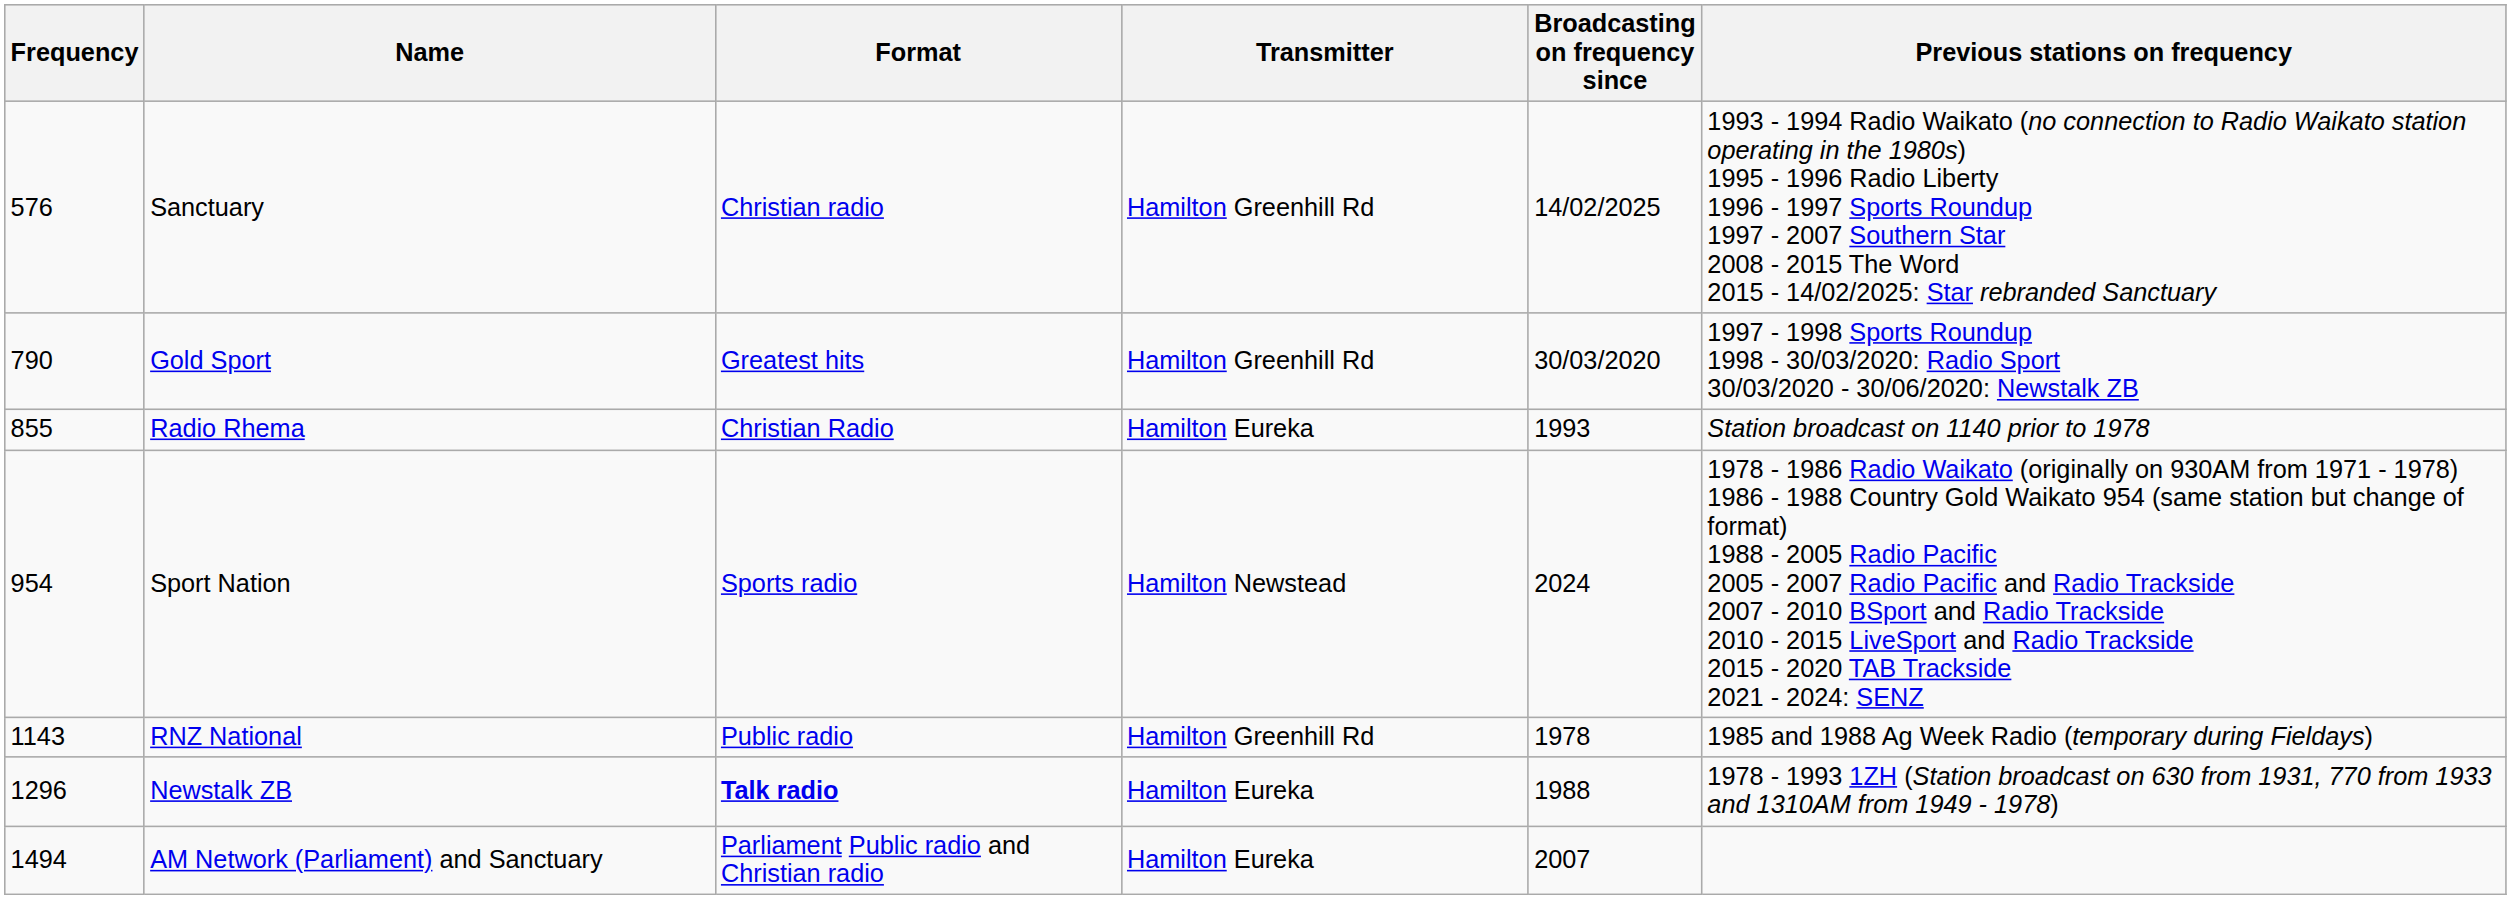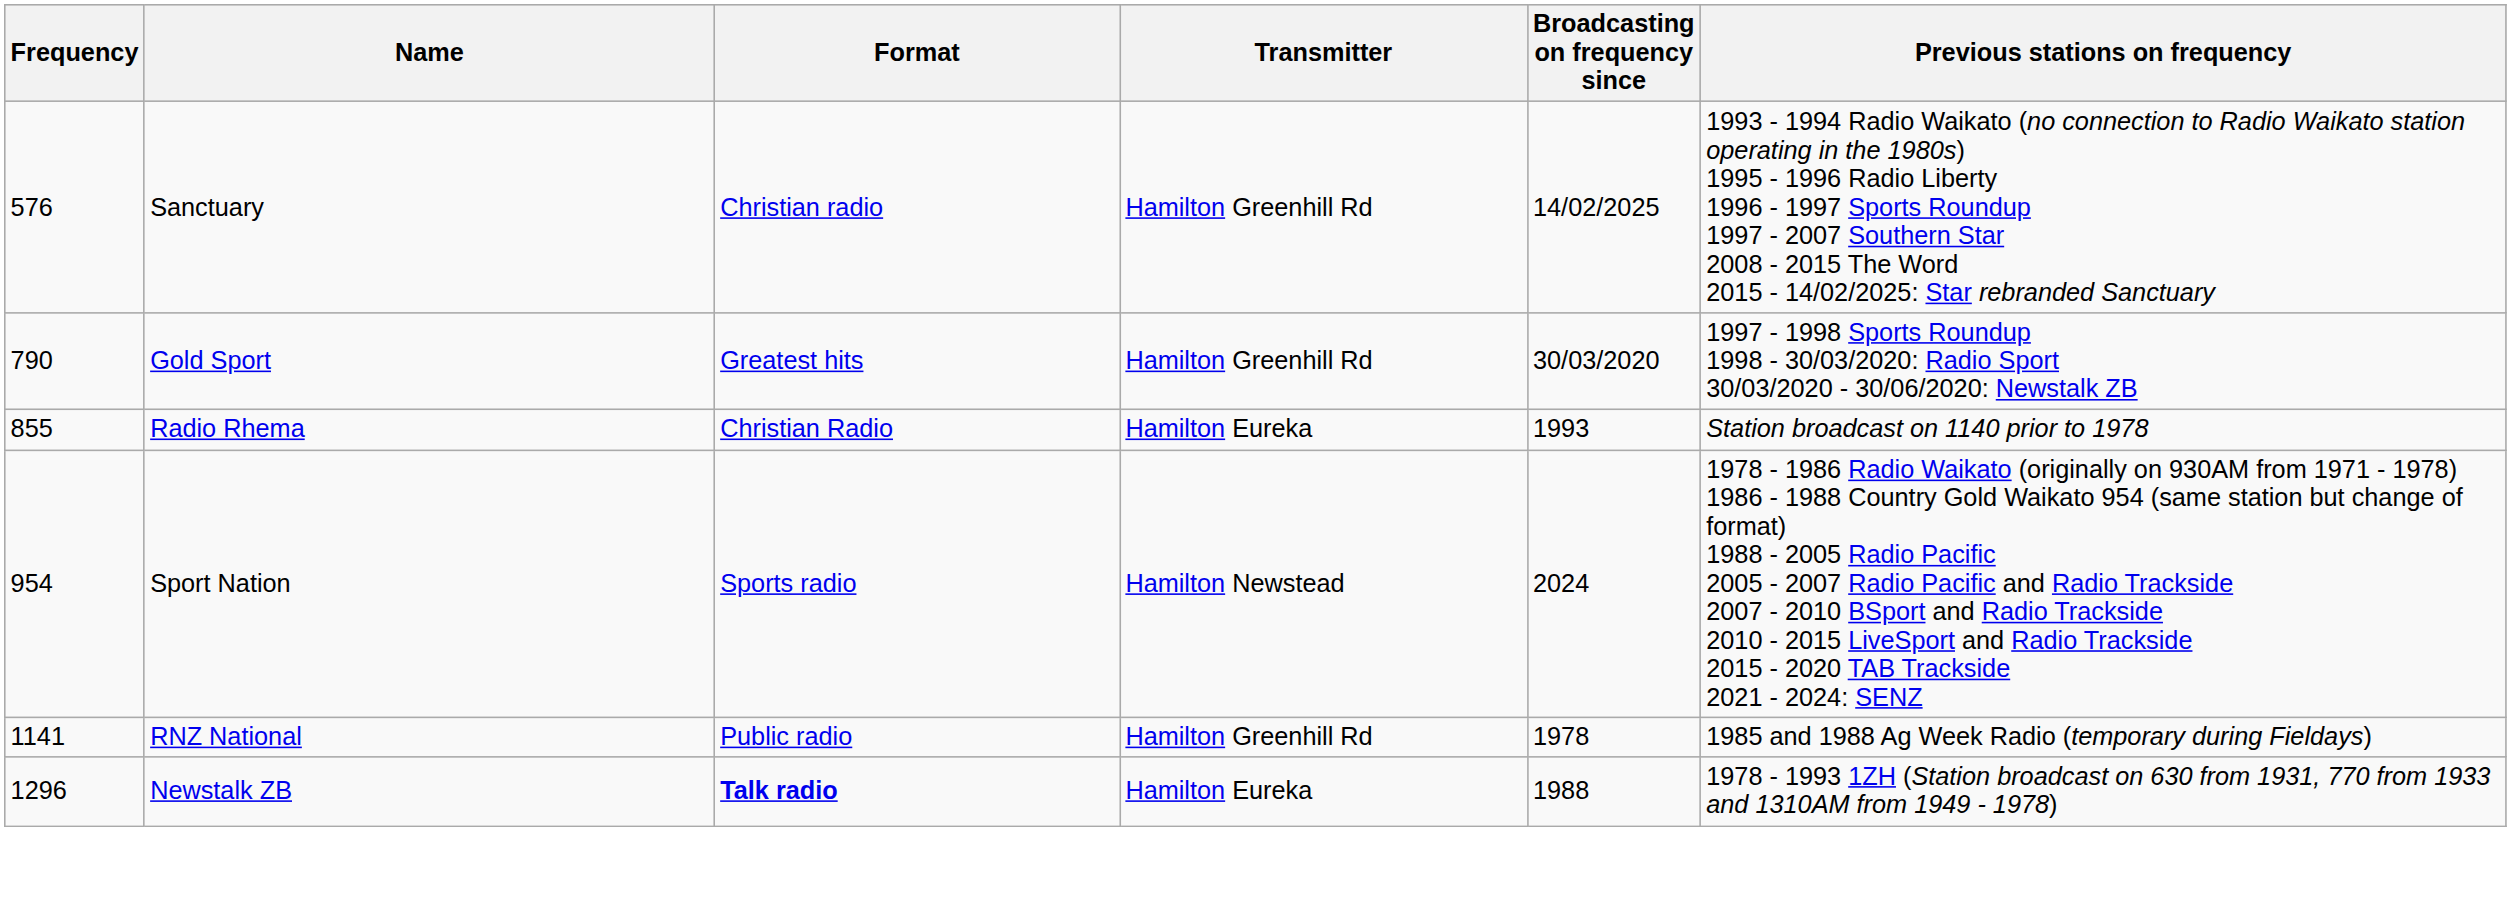RNZ National | Frequency: 1143 -> 1141
- row: 1494 | AM Network (Parliament) and Sanctuary | Parliament Public radio and Christian radio | Hamilton Eureka | 2007
